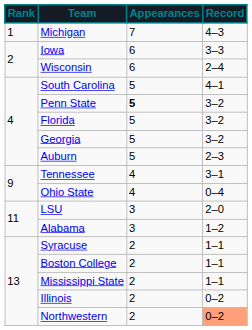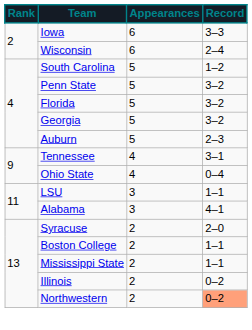- row: 1 | Michigan | 7 | 4–3
South Carolina | Record: 4–1 -> 1–2
Penn State | Appearances: bold -> normal
LSU | Record: 2–0 -> 1–1
Alabama | Record: 1–2 -> 4–1
Syracuse | Record: 1–1 -> 2–0
